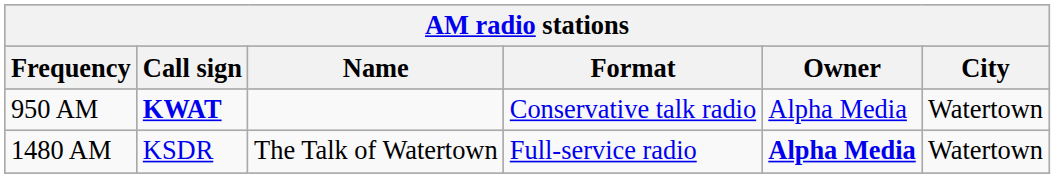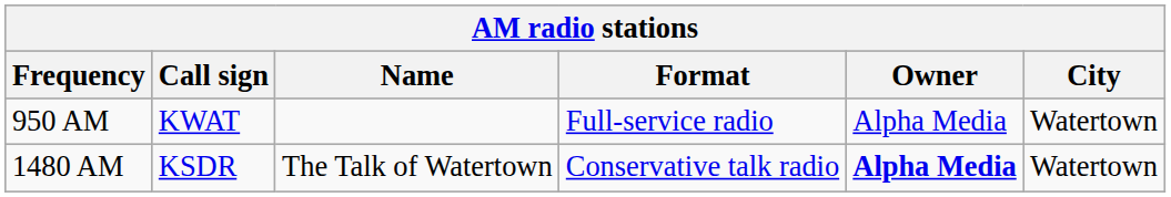950 AM | Call sign: bold -> normal
950 AM | Format: Conservative talk radio -> Full-service radio
1480 AM | Format: Full-service radio -> Conservative talk radio
